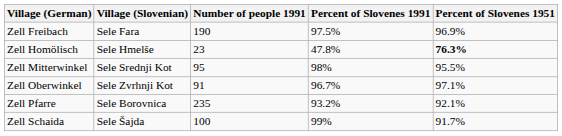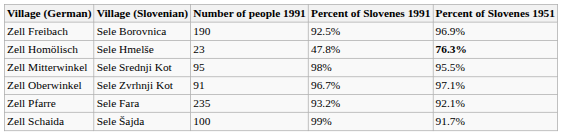Zell Freibach | Village (Slovenian): Sele Fara -> Sele Borovnica
Zell Freibach | Percent of Slovenes 1991: 97.5% -> 92.5%
Zell Pfarre | Village (Slovenian): Sele Borovnica -> Sele Fara
